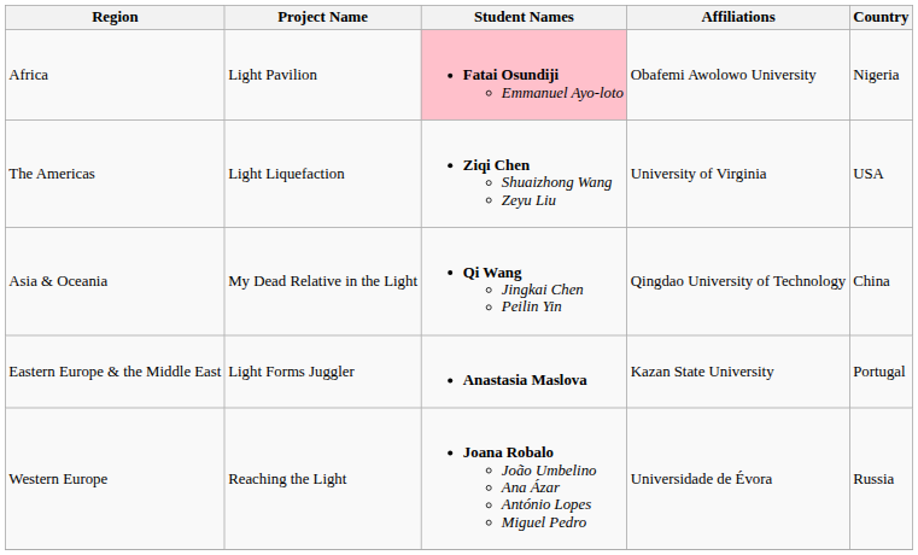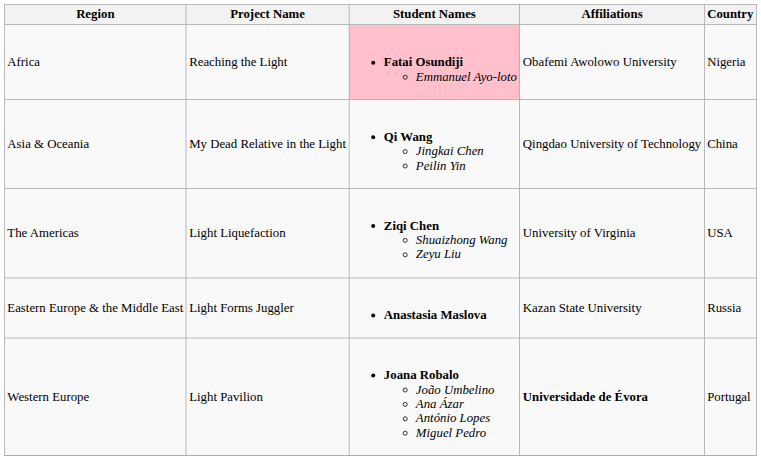Africa | Project Name: Light Pavilion -> Reaching the Light
rows swapped: The Americas <-> Asia & Oceania
Eastern Europe & the Middle East | Country: Portugal -> Russia
Western Europe | Project Name: Reaching the Light -> Light Pavilion
Western Europe | Affiliations: normal -> bold
Western Europe | Country: Russia -> Portugal
